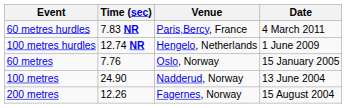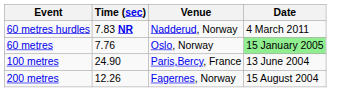60 metres hurdles | Venue: Paris,Bercy, France -> Nadderud, Norway
- row: 100 metres hurdles | 12.74 NR | Hengelo, Netherlands | 1 June 2009
60 metres | Date: no background -> lightgreen background
100 metres | Venue: Nadderud, Norway -> Paris,Bercy, France
